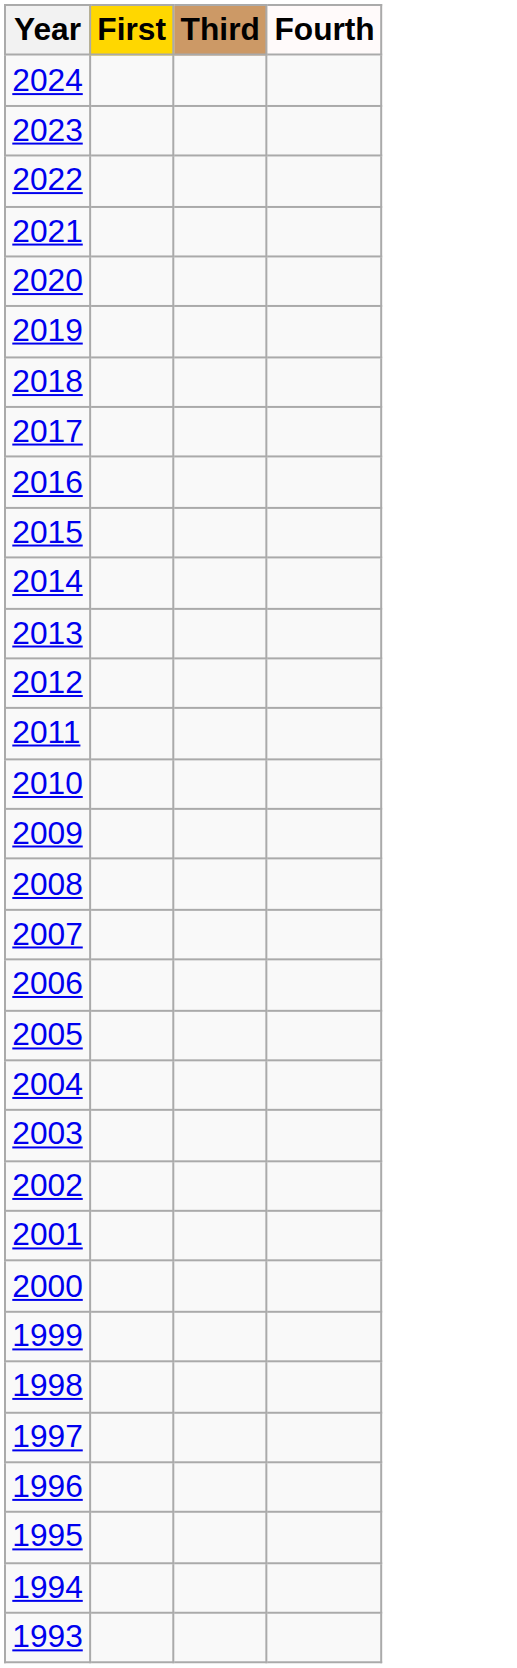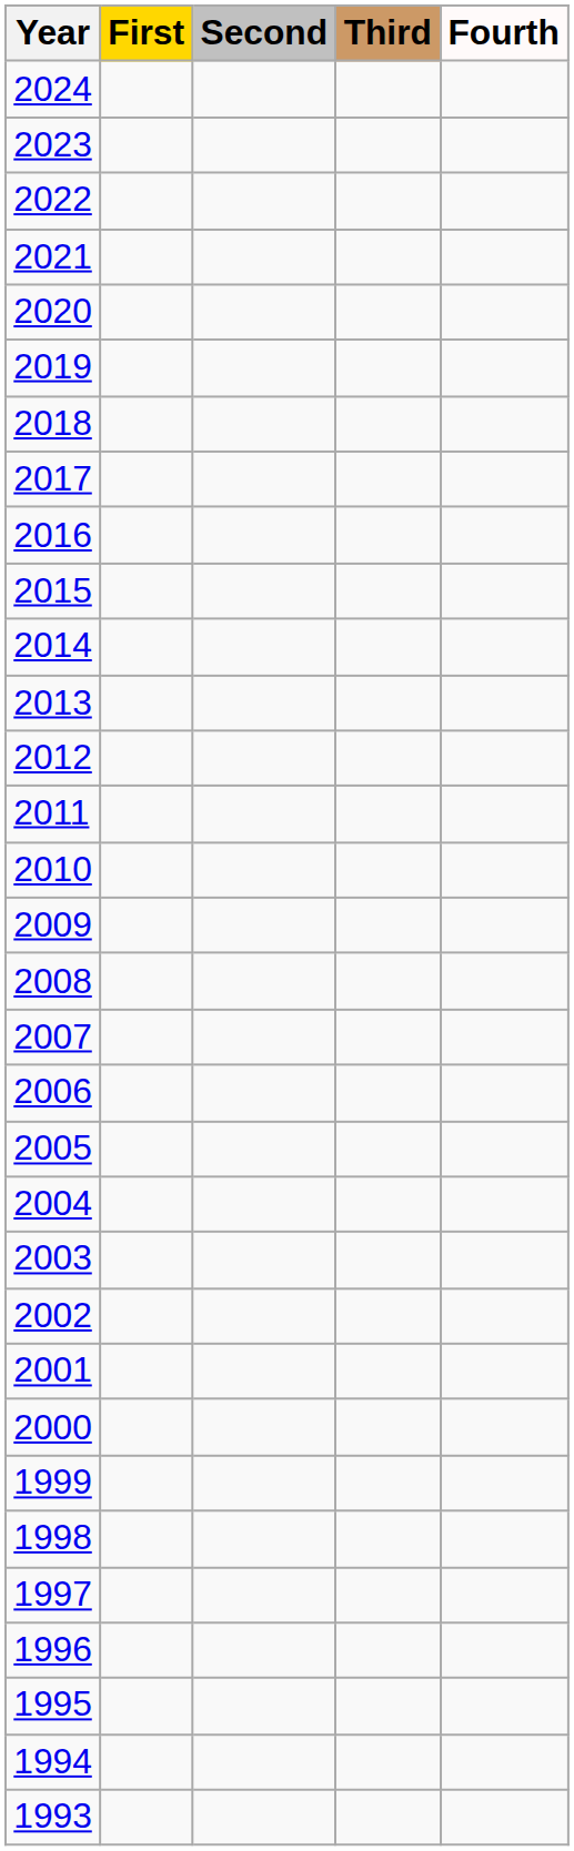+ column: Second
